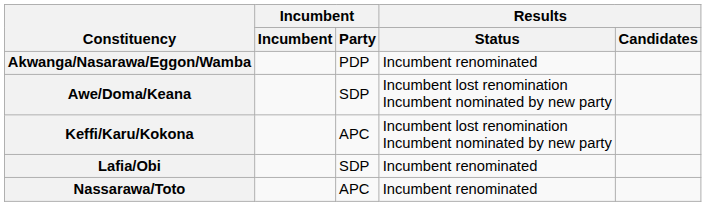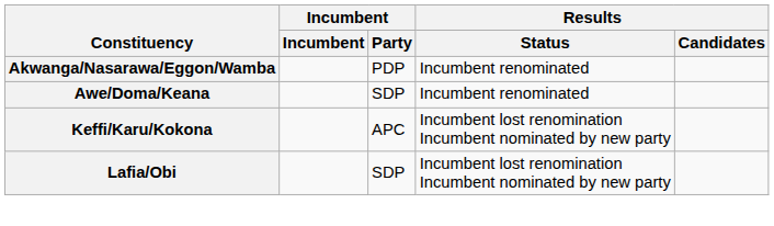Awe/Doma/Keana | Results / Status: Incumbent lost renomination Incumbent nominated by new party -> Incumbent renominated
Lafia/Obi | Results / Status: Incumbent renominated -> Incumbent lost renomination Incumbent nominated by new party
- row: Nassarawa/Toto | APC | Incumbent renominated
